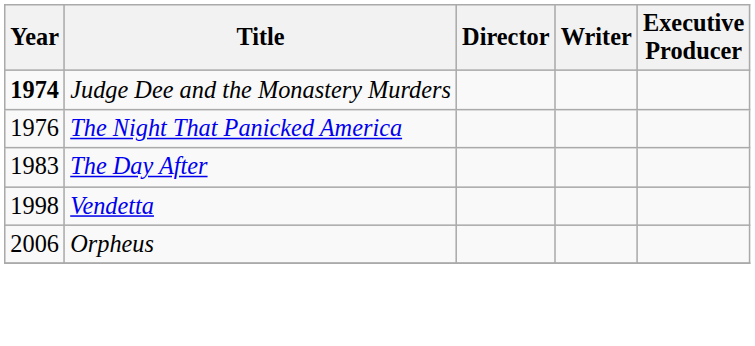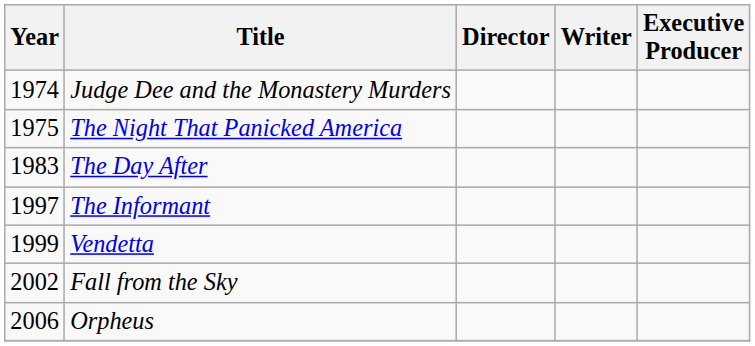Judge Dee and the Monastery Murders | Year: bold -> normal
The Night That Panicked America | Year: 1976 -> 1975
+ row: 1997 | The Informant
Vendetta | Year: 1998 -> 1999
+ row: 2002 | Fall from the Sky
